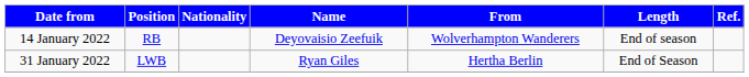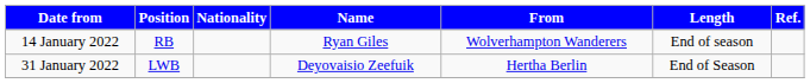14 January 2022 | Name: Deyovaisio Zeefuik -> Ryan Giles
31 January 2022 | Name: Ryan Giles -> Deyovaisio Zeefuik
